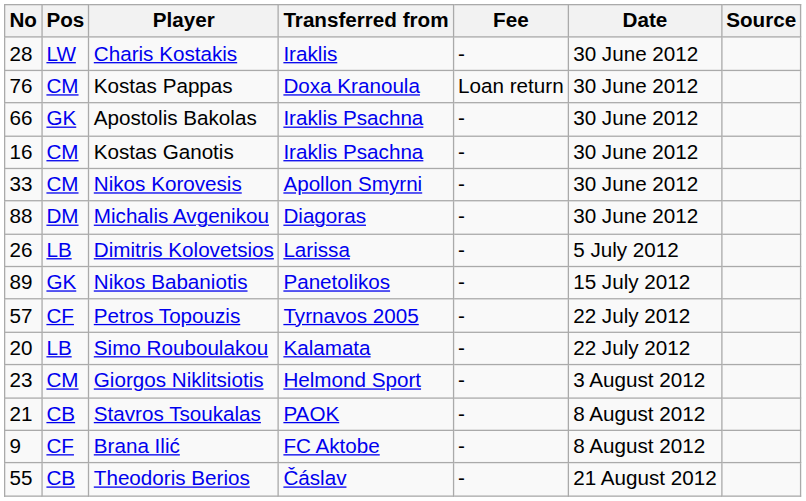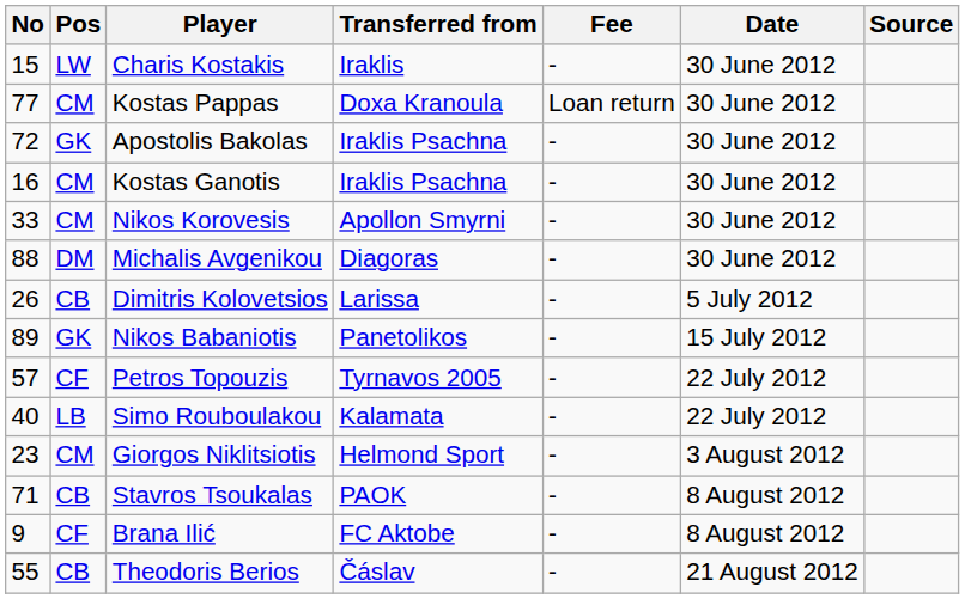Charis Kostakis | No: 28 -> 15
Kostas Pappas | No: 76 -> 77
Apostolis Bakolas | No: 66 -> 72
Dimitris Kolovetsios | Pos: LB -> CB
Simo Rouboulakou | No: 20 -> 40
Stavros Tsoukalas | No: 21 -> 71
